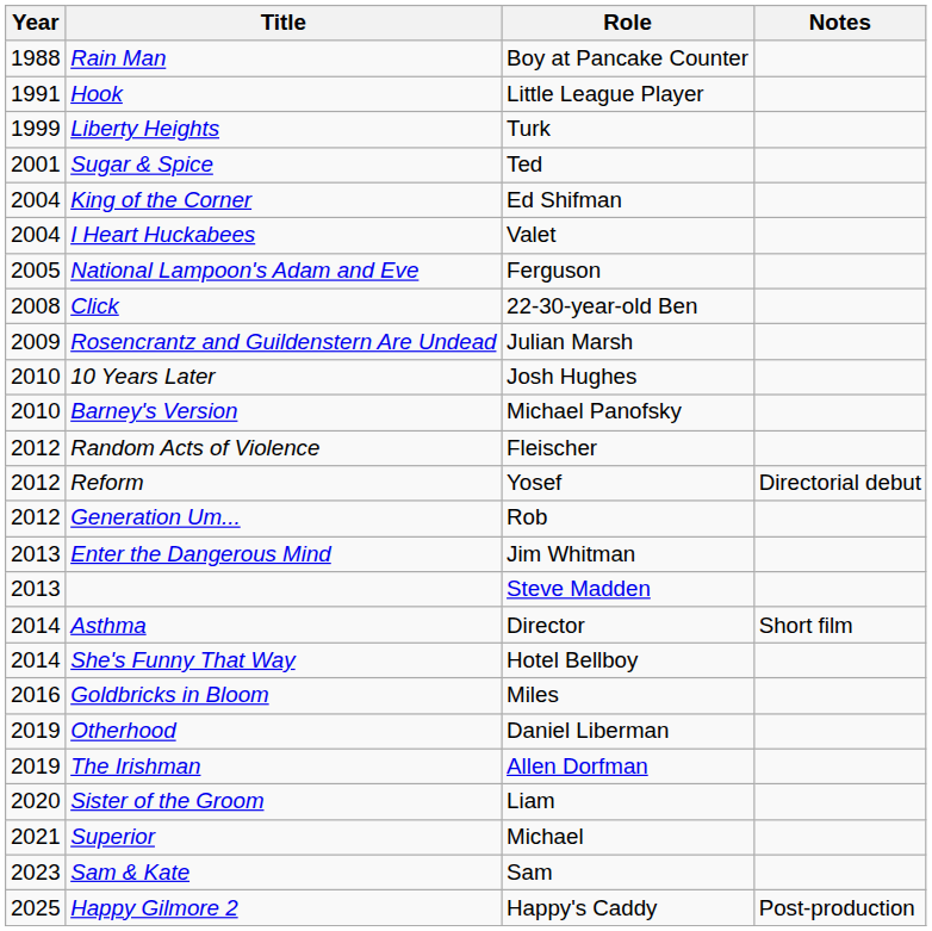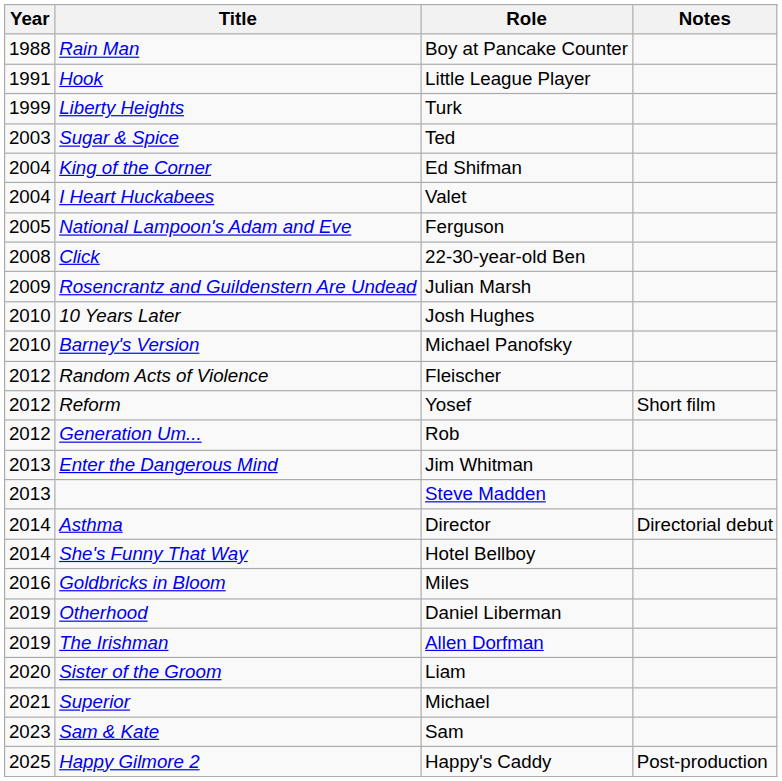Sugar & Spice | Year: 2001 -> 2003
Reform | Notes: Directorial debut -> Short film
Asthma | Notes: Short film -> Directorial debut
